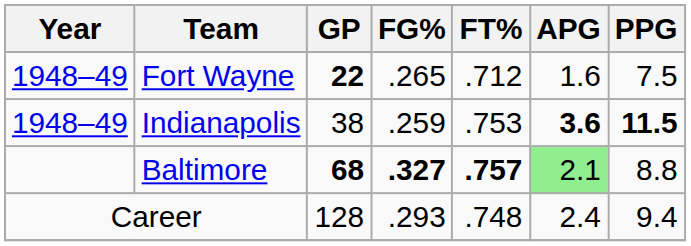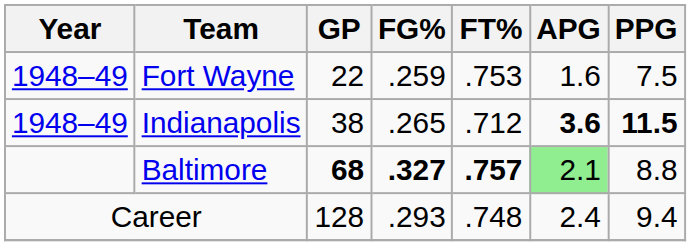Fort Wayne | GP: bold -> normal
Fort Wayne | FG%: .265 -> .259
Fort Wayne | FT%: .712 -> .753
Indianapolis | FG%: .259 -> .265
Indianapolis | FT%: .753 -> .712
